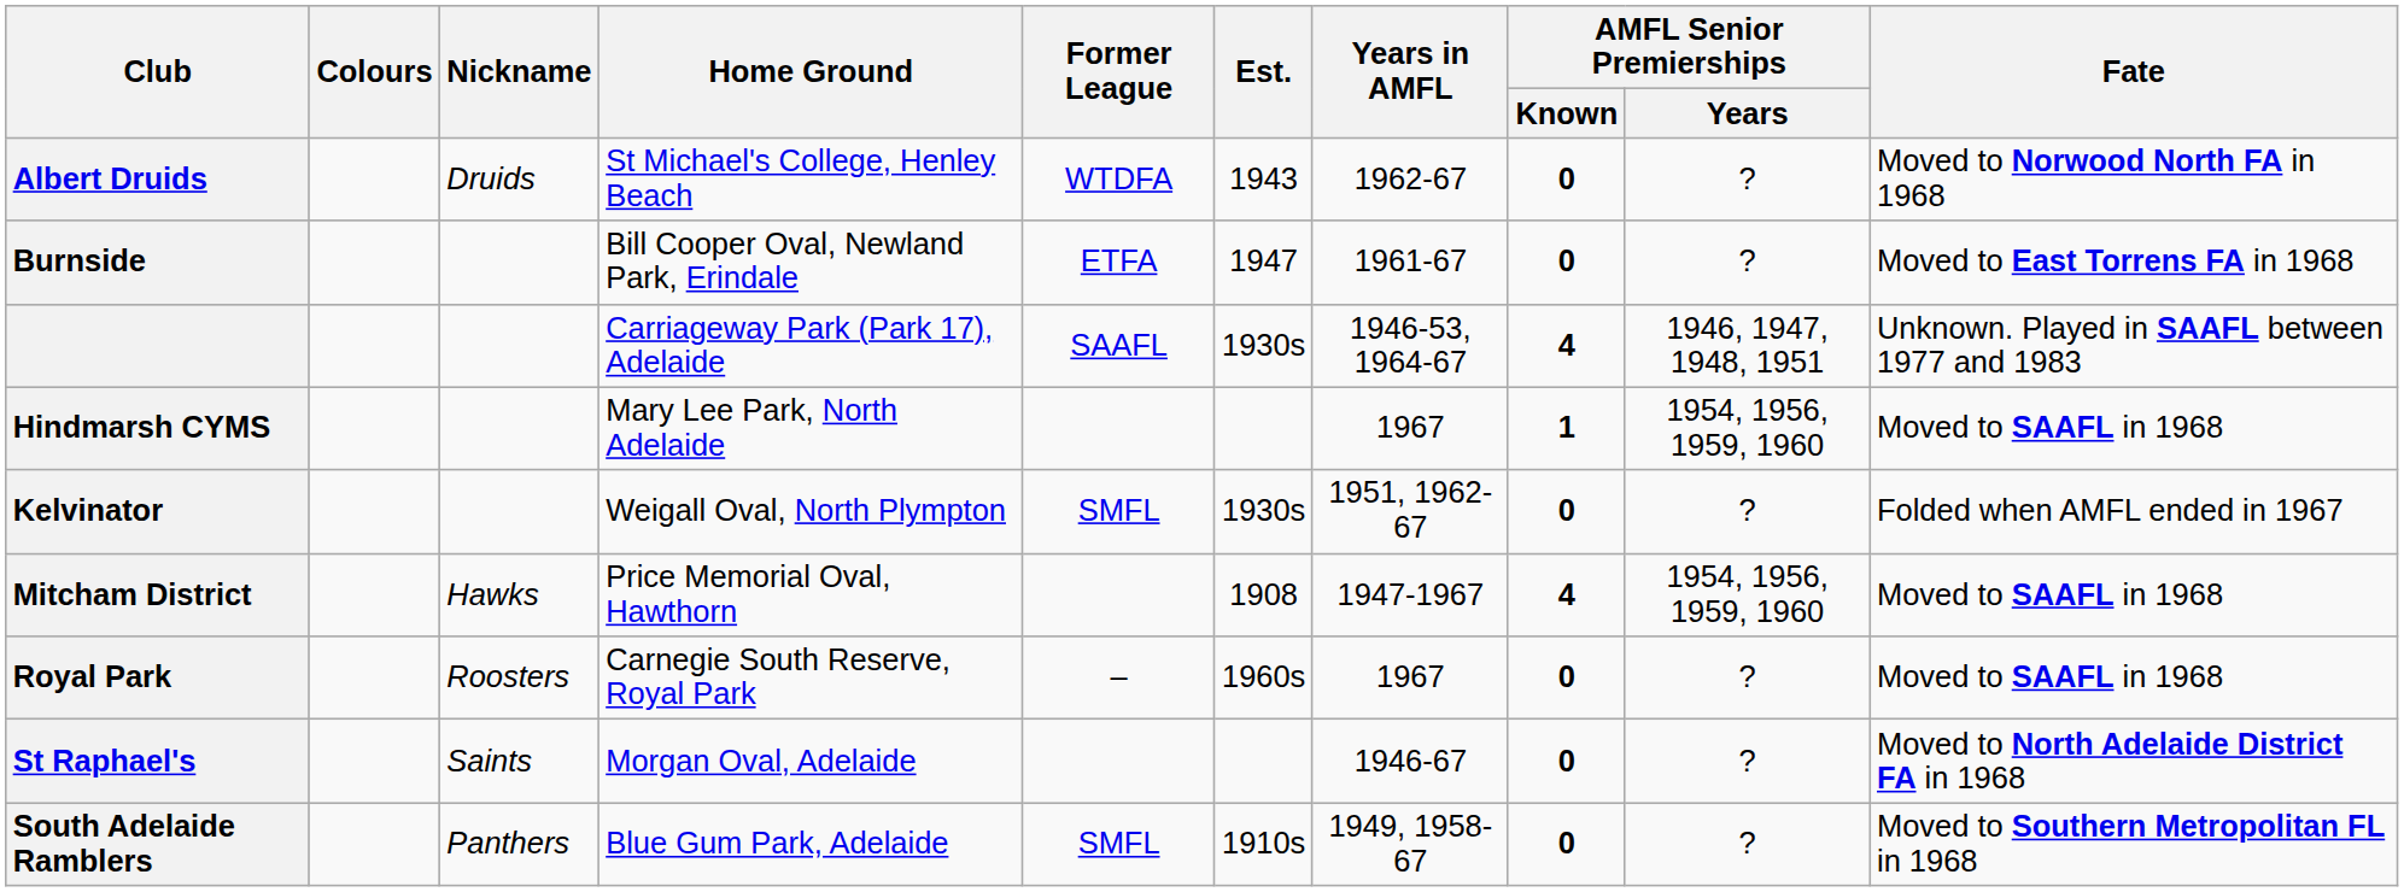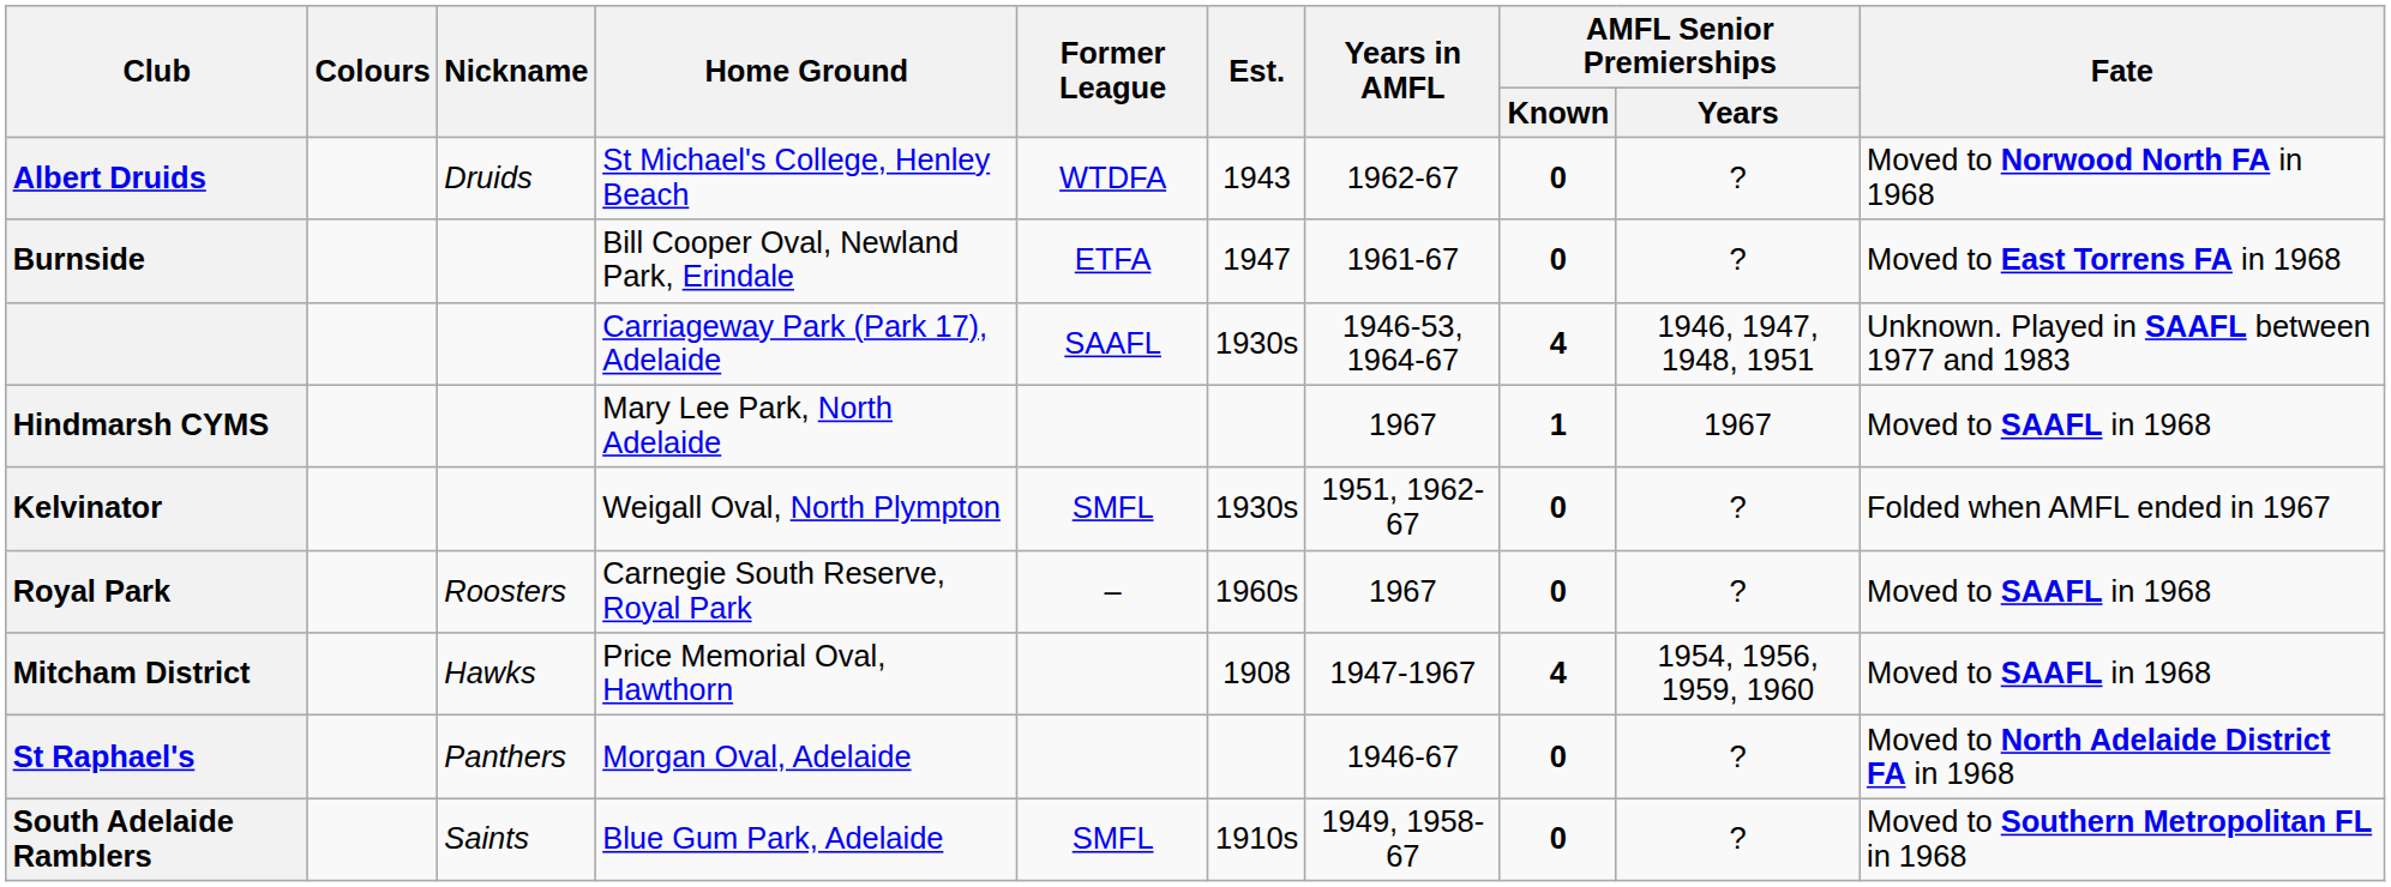Hindmarsh CYMS | AMFL Senior Premierships / Years: 1954, 1956, 1959, 1960 -> 1967
rows swapped: Mitcham District <-> Royal Park
St Raphael's | Nickname: Saints -> Panthers
South Adelaide Ramblers | Nickname: Panthers -> Saints
